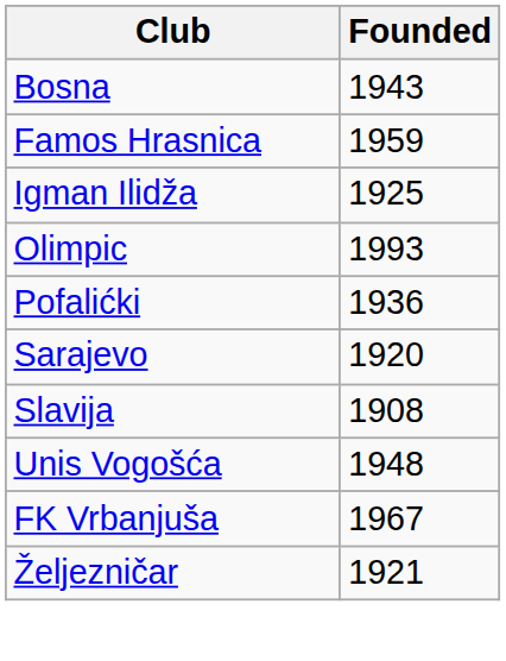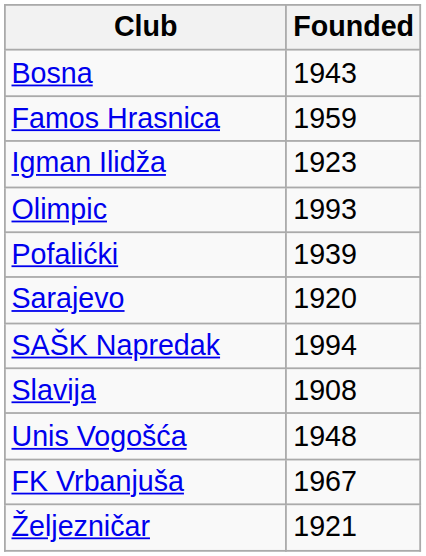Igman Ilidža | Founded: 1925 -> 1923
Pofalićki | Founded: 1936 -> 1939
+ row: SAŠK Napredak | 1994
